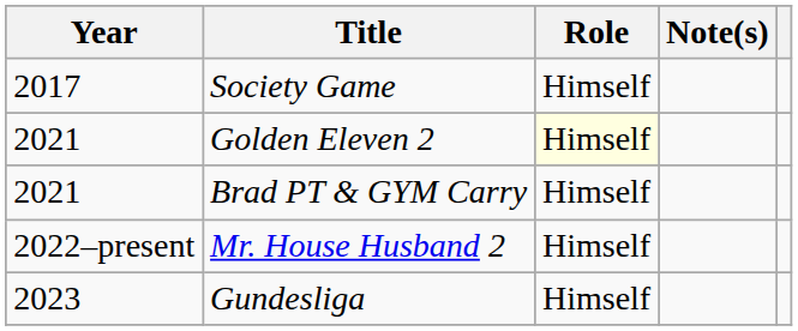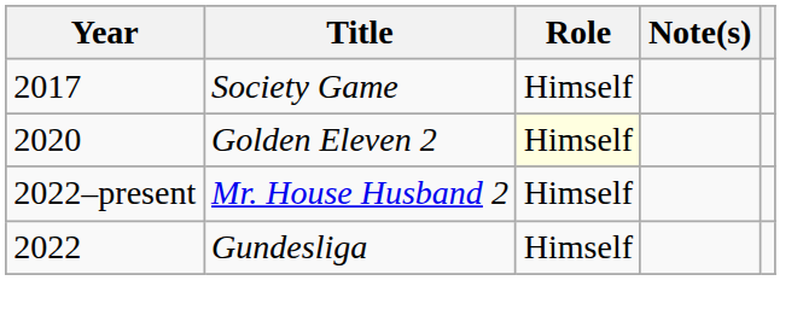Golden Eleven 2 | Year: 2021 -> 2020
- row: 2021 | Brad PT & GYM Carry | Himself
Gundesliga | Year: 2023 -> 2022
